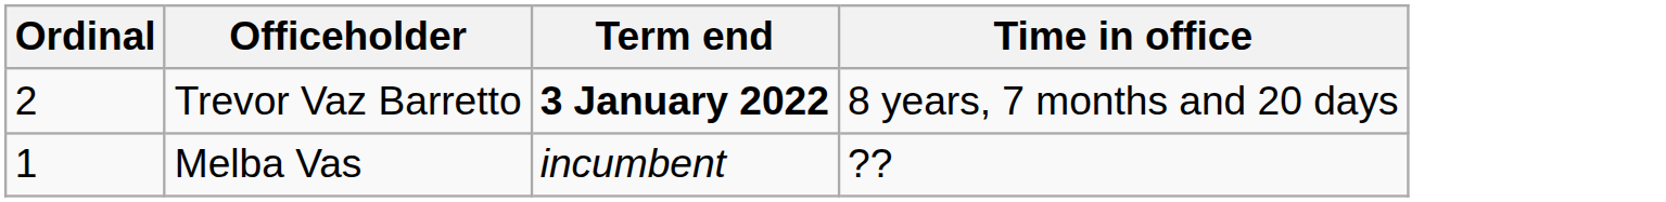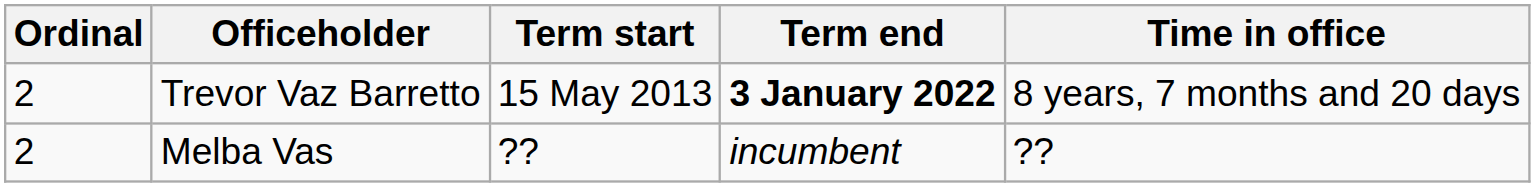+ column: Term start | 15 May 2013 | ??
Melba Vas | Ordinal: 1 -> 2
